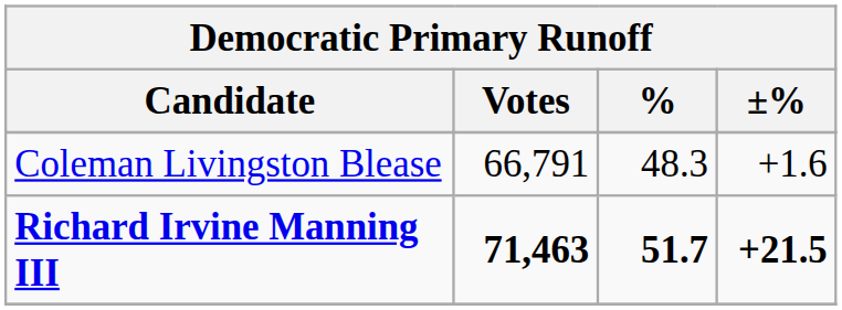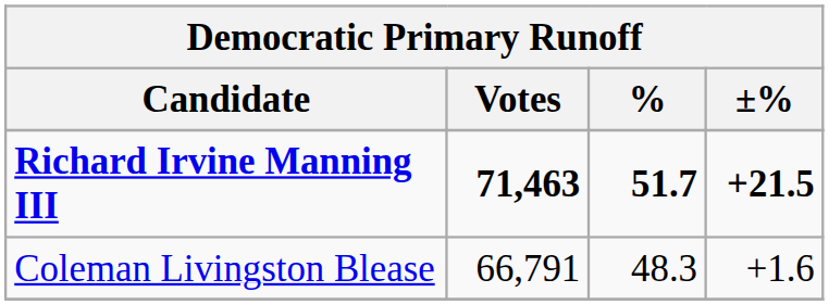rows swapped: Richard Irvine Manning III <-> Coleman Livingston Blease
